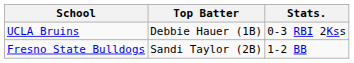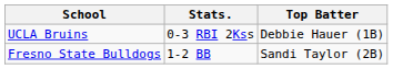columns swapped: Top Batter <-> Stats.
